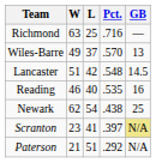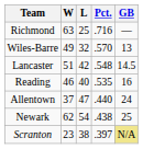Wiles-Barre | L: 37 -> 32
+ row: Allentown | 37 | 47 | .440 | 24
Scranton | L: 41 -> 38
- row: Paterson | 21 | 51 | .292 | N/A
